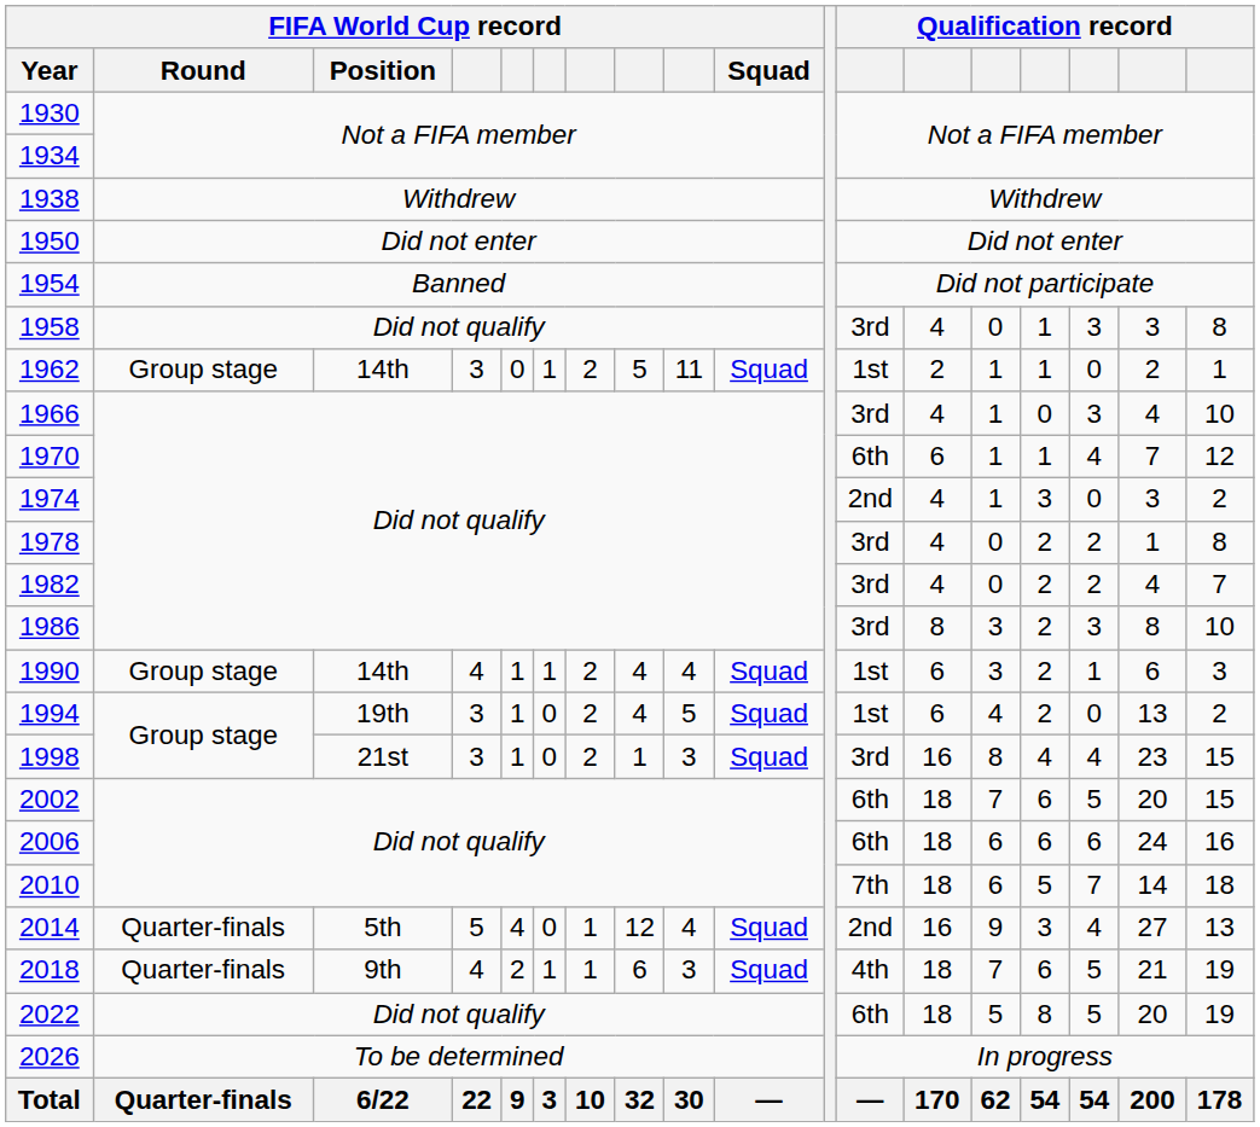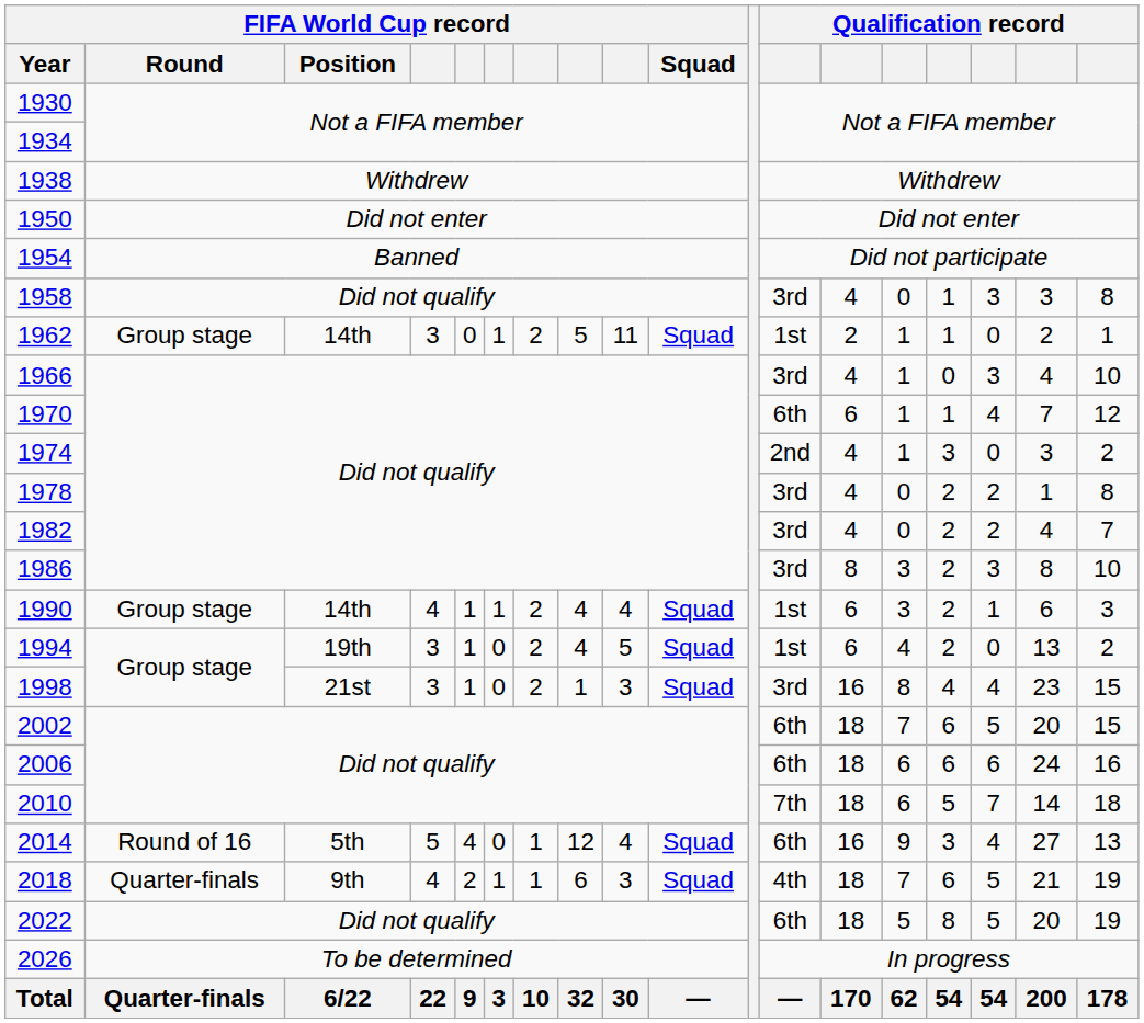2014 | FIFA World Cup record / Round: Quarter-finals -> Round of 16
2014 | column 12: 2nd -> 6th
